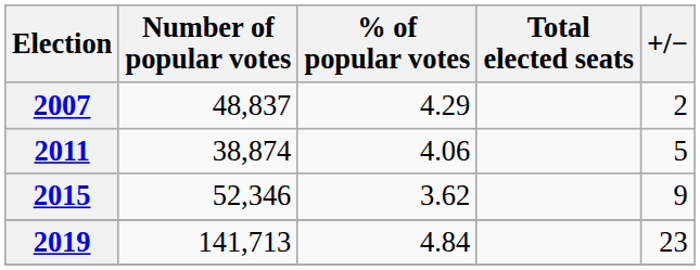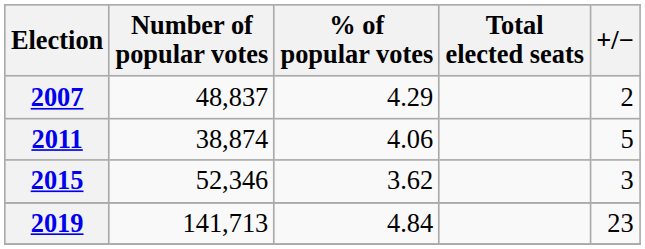2015 | +/−: 9 -> 3
